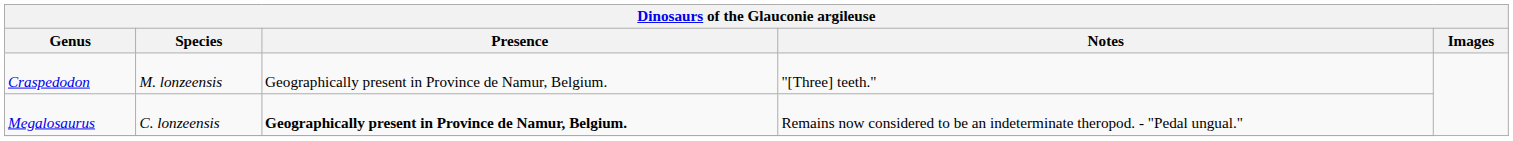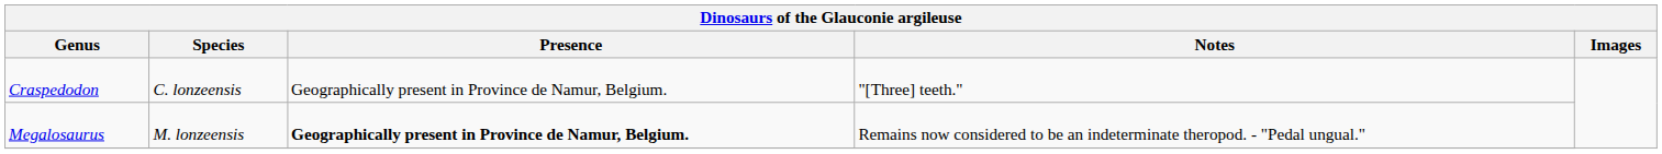Craspedodon | Species: M. lonzeensis -> C. lonzeensis
Megalosaurus | Species: C. lonzeensis -> M. lonzeensis
